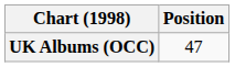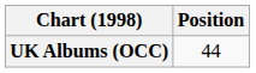UK Albums (OCC) | Position: 47 -> 44
